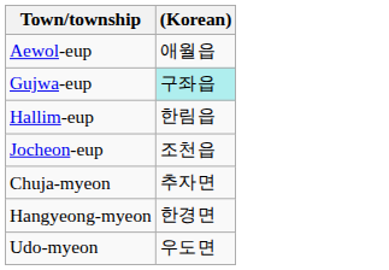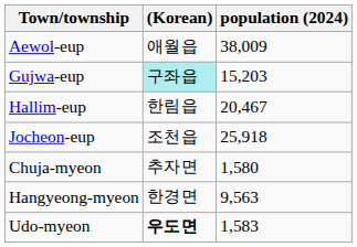+ column: population (2024) | 38,009 | 15,203 | 20,467 | 25,918 | 1,580 | 9,563 | 1,583
Udo-myeon | (Korean): normal -> bold
